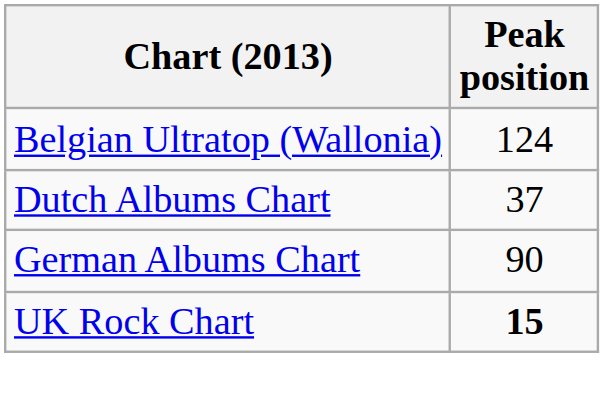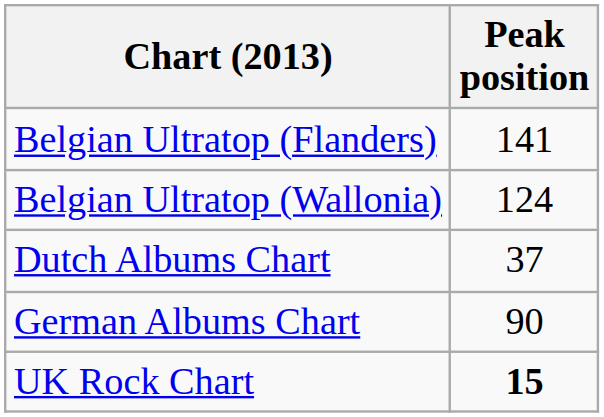+ row: Belgian Ultratop (Flanders) | 141
